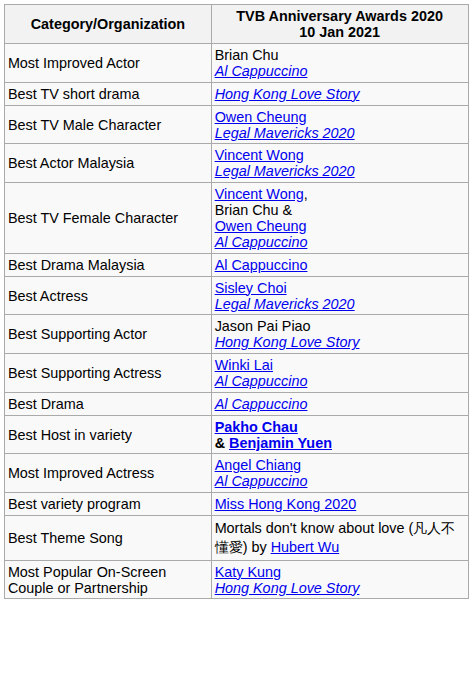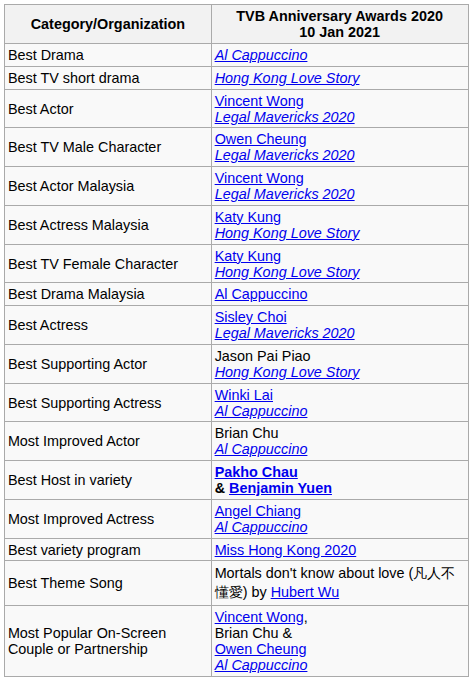rows swapped: Best Drama <-> Most Improved Actor
+ row: Best Actor | Vincent Wong Legal Mavericks 2020
+ row: Best Actress Malaysia | Katy Kung Hong Kong Love Story
Best TV Female Character | TVB Anniversary Awards 2020 10 Jan 2021: Vincent Wong, Brian Chu & Owen Cheung Al Cappuccino -> Katy Kung Hong Kong Love Story
Most Popular On-Screen Couple or Partnership | TVB Anniversary Awards 2020 10 Jan 2021: Katy Kung Hong Kong Love Story -> Vincent Wong, Brian Chu & Owen Cheung Al Cappuccino
